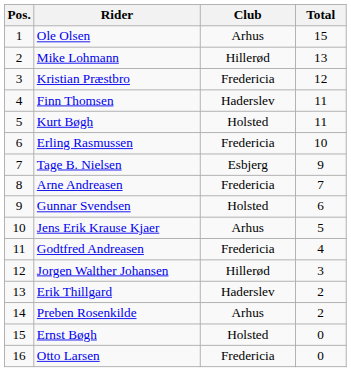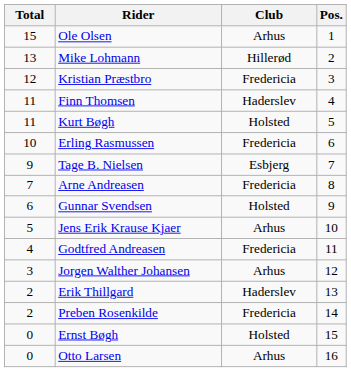columns swapped: Pos. <-> Total
Jorgen Walther Johansen | Club: Hillerød -> Arhus
Preben Rosenkilde | Club: Arhus -> Fredericia
Otto Larsen | Club: Fredericia -> Arhus
